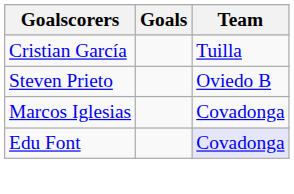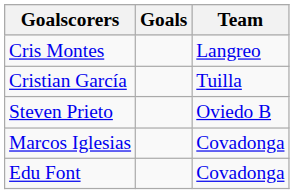+ row: Cris Montes | Langreo
Edu Font | Team: lavender background -> no background
